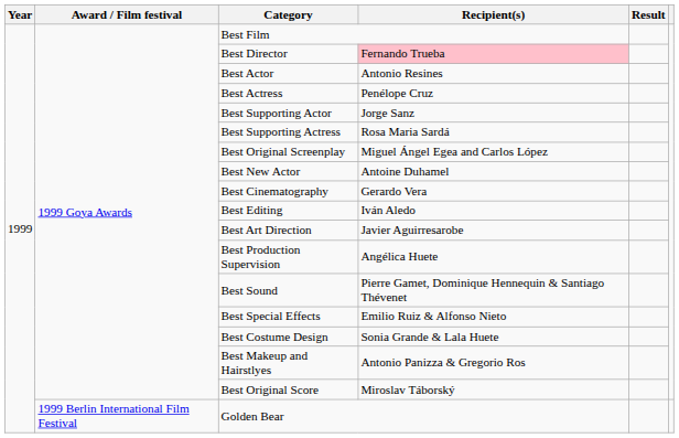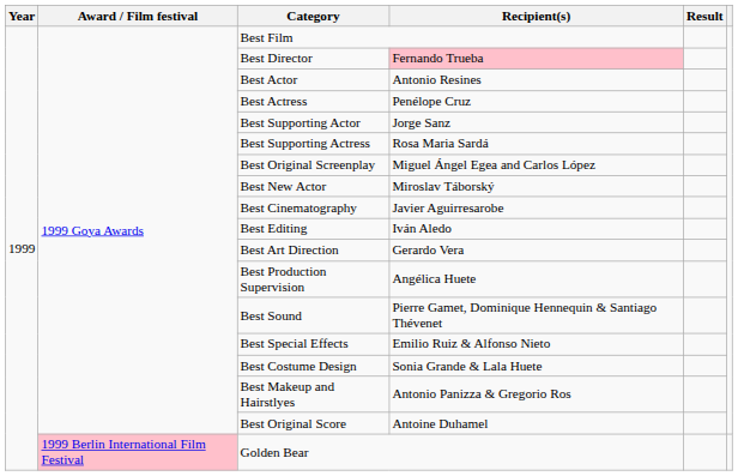Best New Actor | Recipient(s): Antoine Duhamel -> Miroslav Táborský
Best Cinematography | Recipient(s): Gerardo Vera -> Javier Aguirresarobe
Best Art Direction | Recipient(s): Javier Aguirresarobe -> Gerardo Vera
Best Original Score | Recipient(s): Miroslav Táborský -> Antoine Duhamel
Golden Bear | Award / Film festival: no background -> pink background
